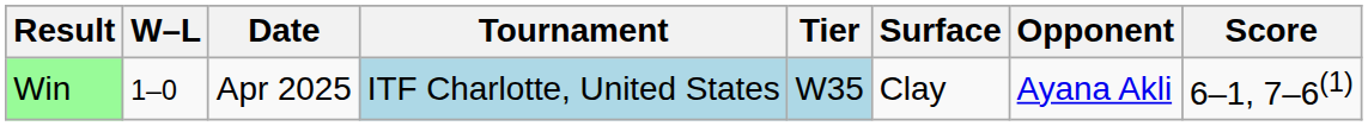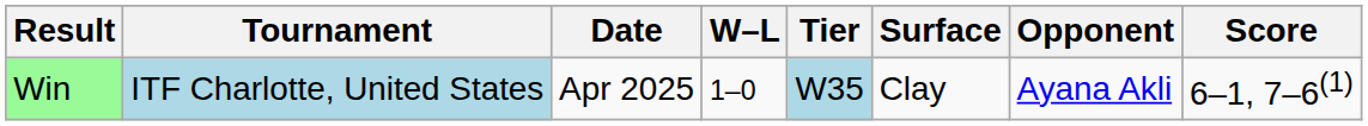columns swapped: W–L <-> Tournament
